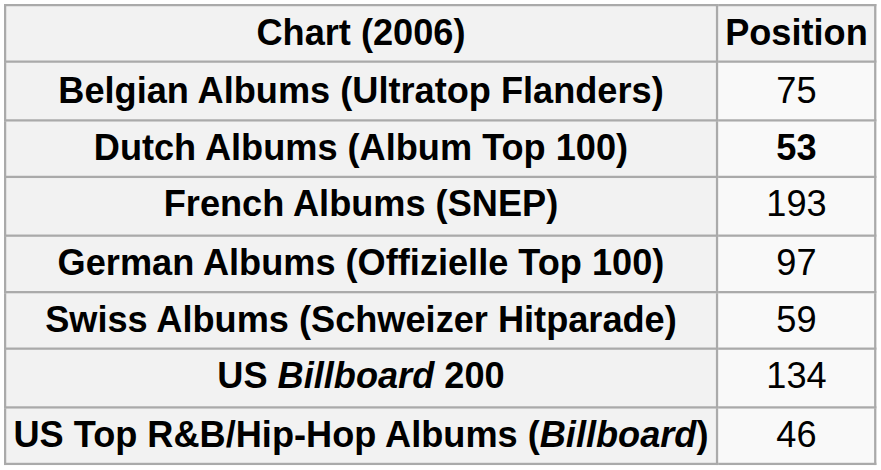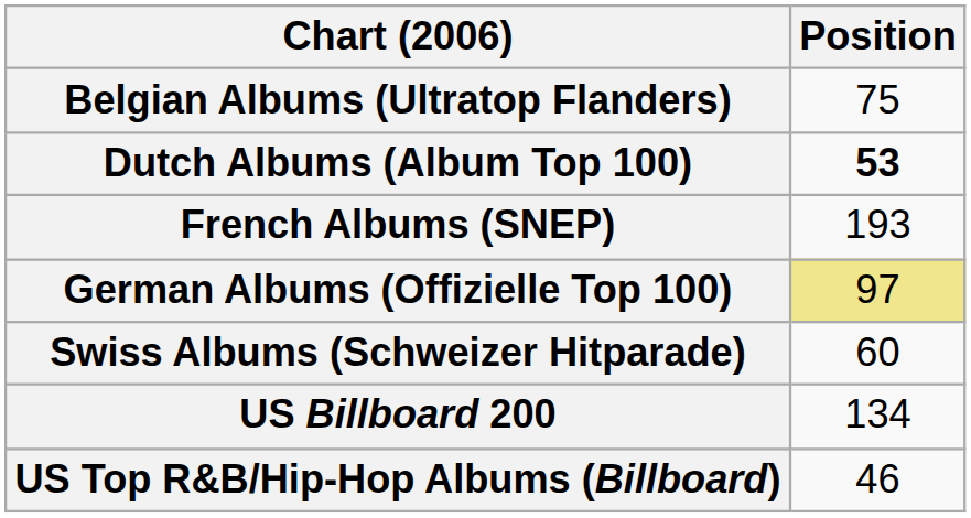German Albums (Offizielle Top 100) | Position: no background -> khaki background
Swiss Albums (Schweizer Hitparade) | Position: 59 -> 60
